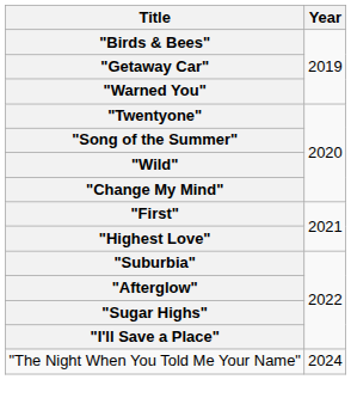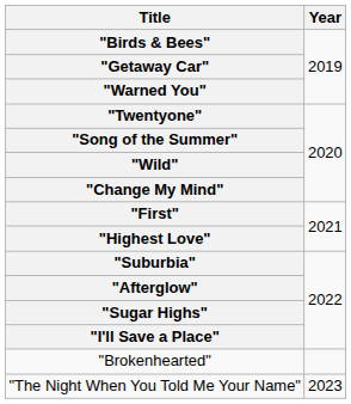+ row: "Brokenhearted"
"The Night When You Told Me Your Name" | Year: 2024 -> 2023
